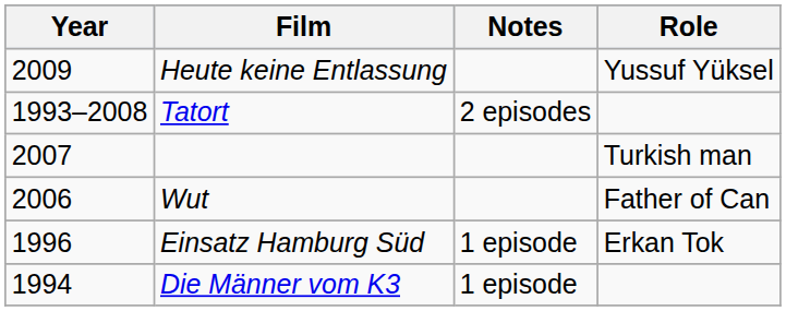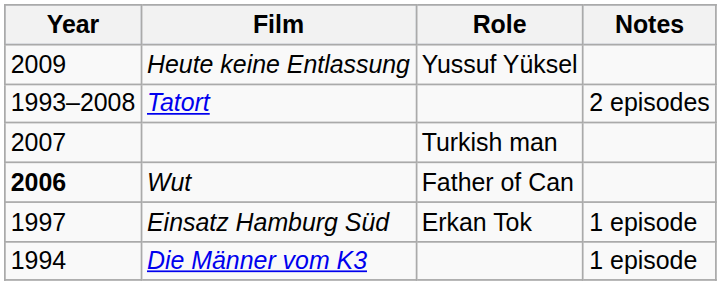columns swapped: Role <-> Notes
Wut | Year: normal -> bold
Einsatz Hamburg Süd | Year: 1996 -> 1997
